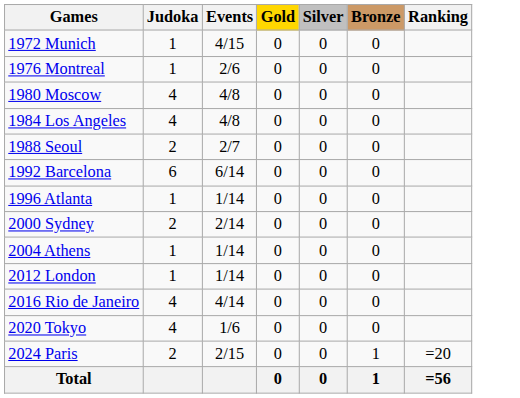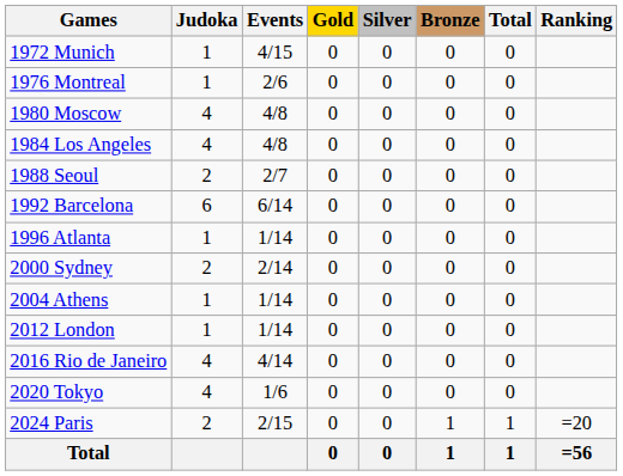+ column: Total | 0 | 0 | 0 | 0 | 0 | 0 | 0 | 0 | 0 | 0 | 0 | 0 | 1 | 1
